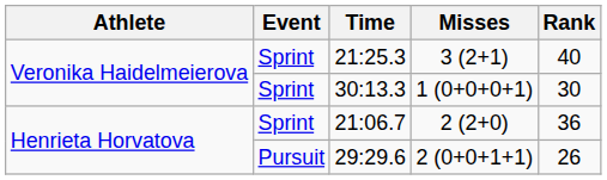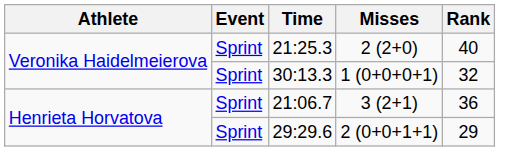21:25.3 | Misses: 3 (2+1) -> 2 (2+0)
30:13.3 | Rank: 30 -> 32
21:06.7 | Misses: 2 (2+0) -> 3 (2+1)
29:29.6 | Event: Pursuit -> Sprint
29:29.6 | Rank: 26 -> 29
